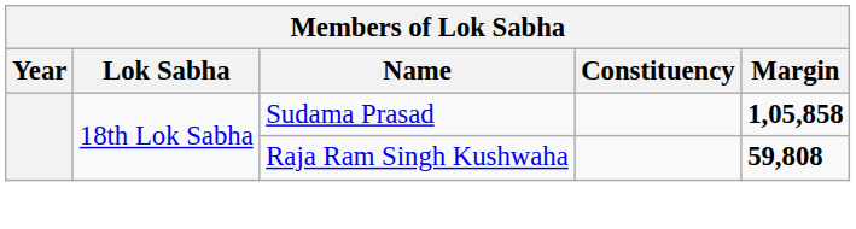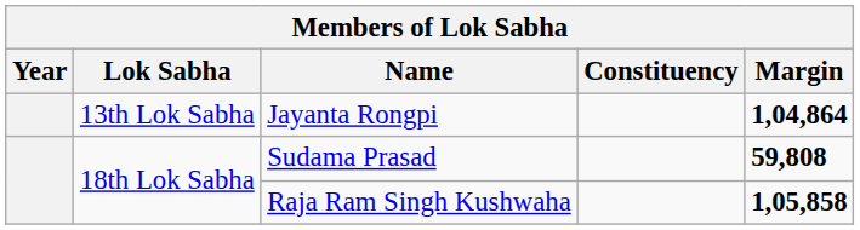+ row: 13th Lok Sabha | Jayanta Rongpi | 1,04,864
Sudama Prasad | Margin: 1,05,858 -> 59,808
Raja Ram Singh Kushwaha | Margin: 59,808 -> 1,05,858
